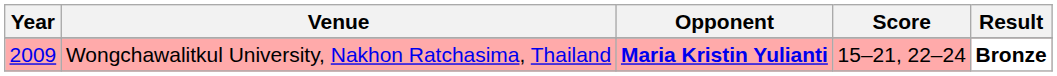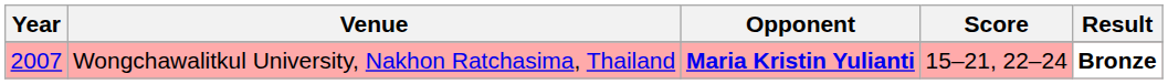Wongchawalitkul University, Nakhon Ratchasima, Thailand | Year: 2009 -> 2007
